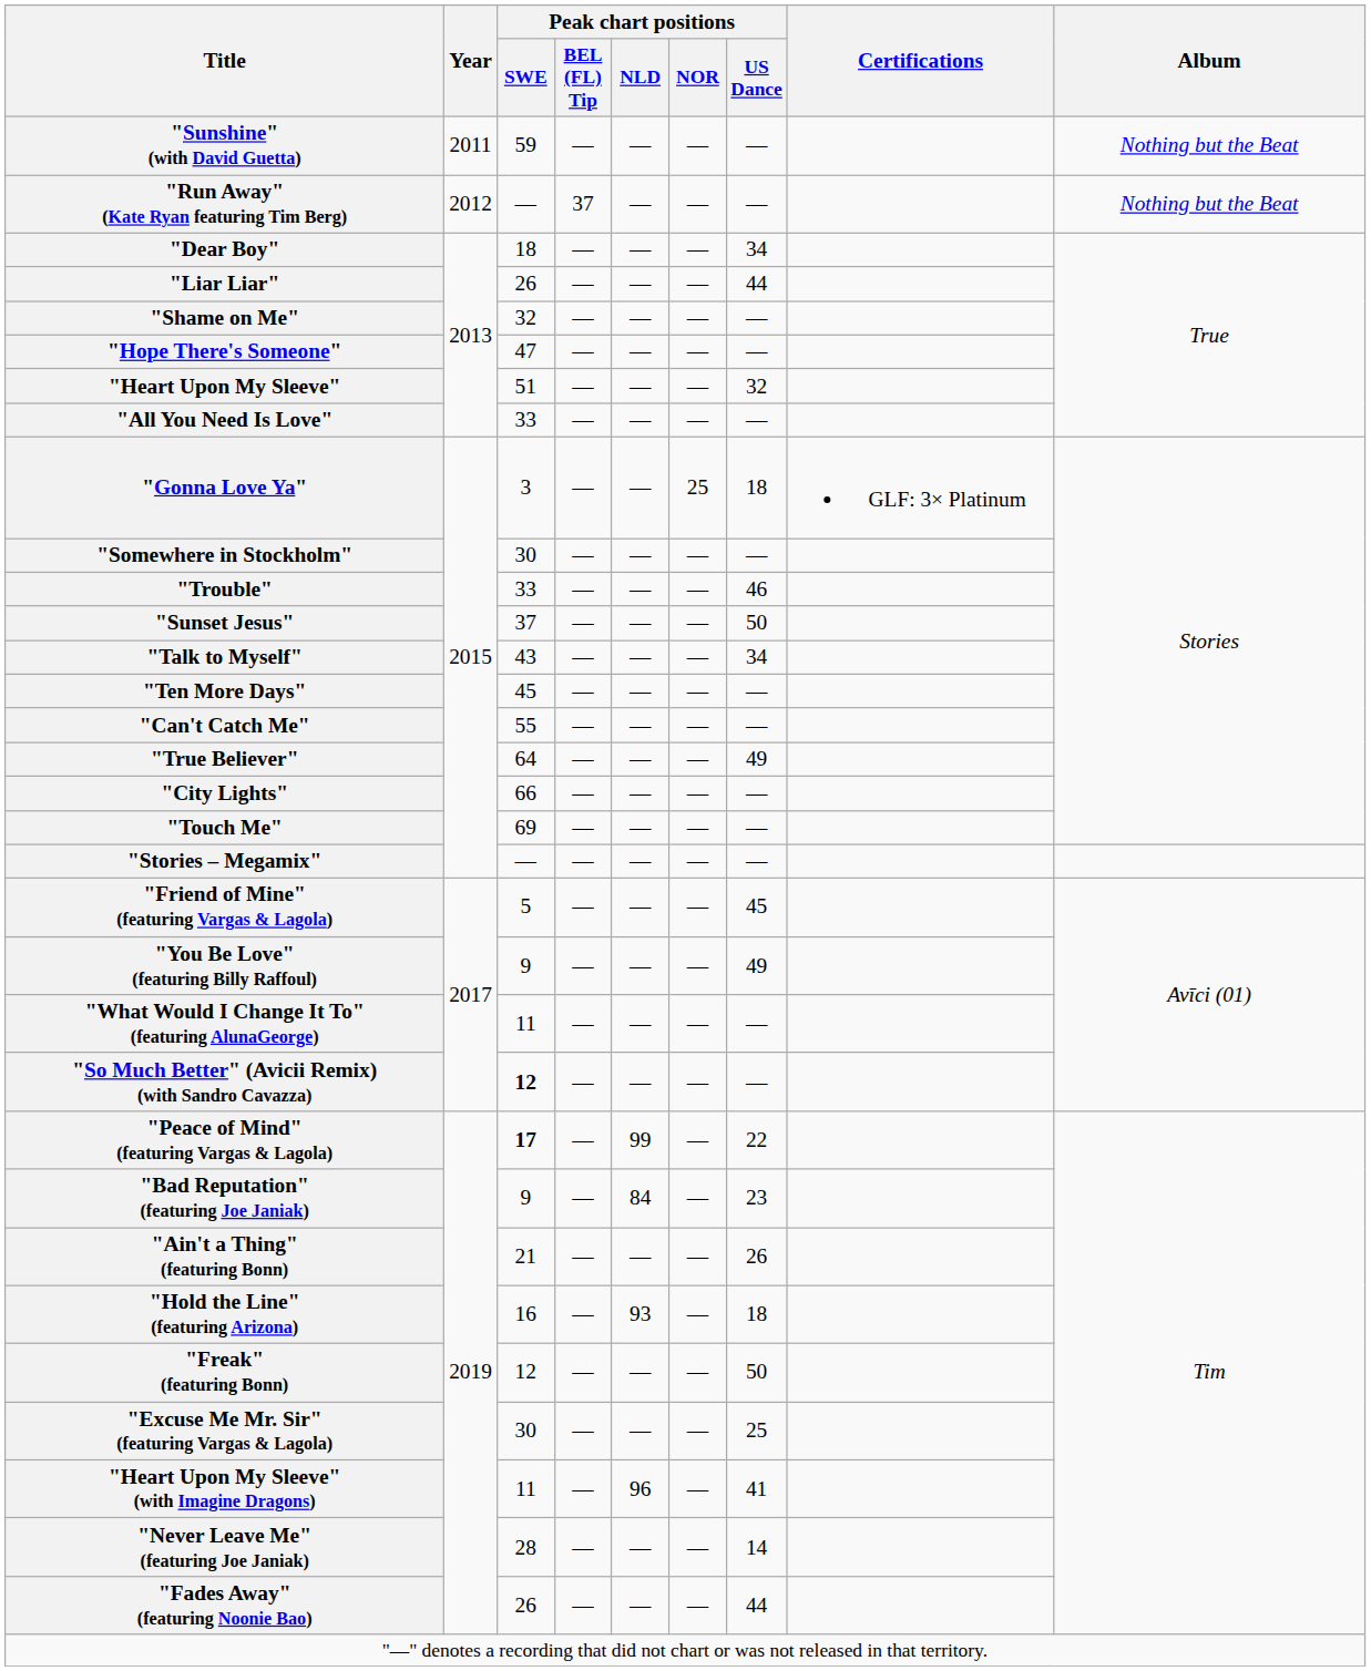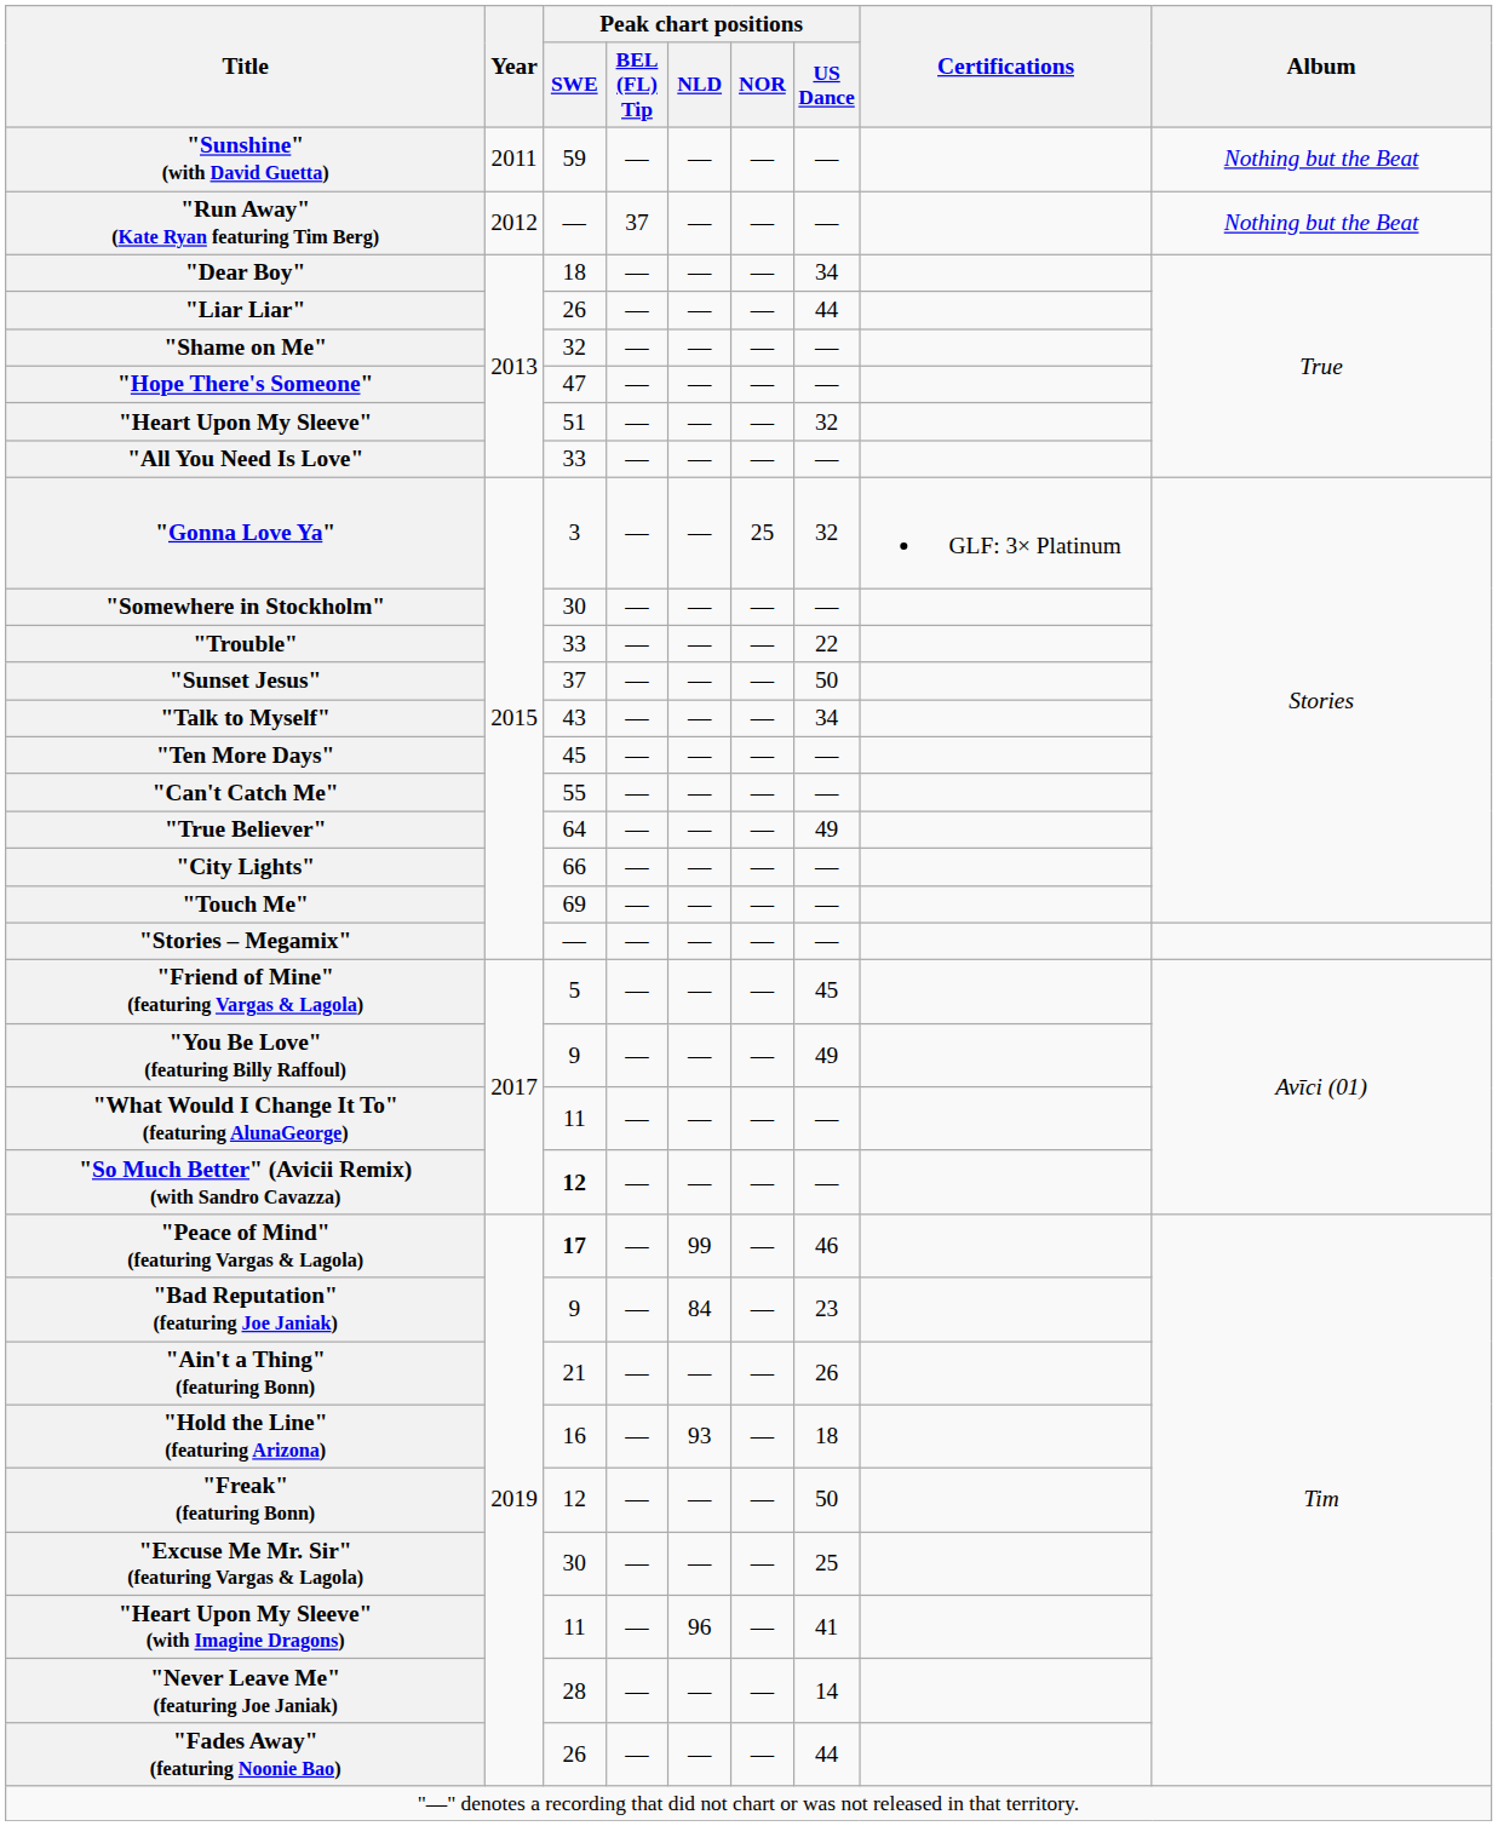"Gonna Love Ya" | Peak chart positions / US Dance: 18 -> 32
"Trouble" | Peak chart positions / US Dance: 46 -> 22
"Peace of Mind" (featuring Vargas & Lagola) | Peak chart positions / US Dance: 22 -> 46
